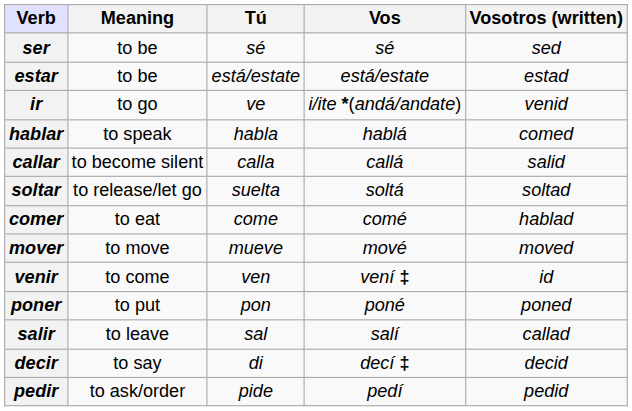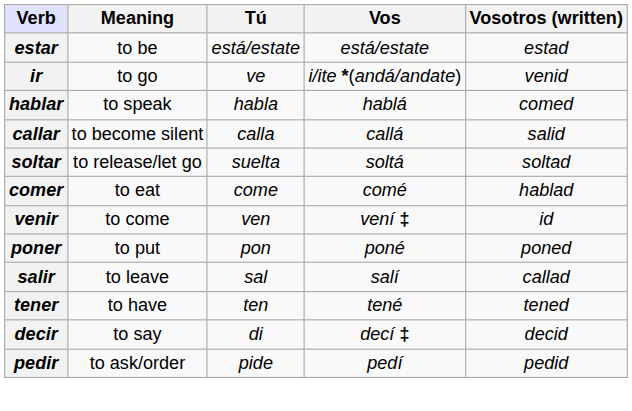- row: ser | to be | sé | sé | sed
- row: mover | to move | mueve | mové | moved
+ row: tener | to have | ten | tené | tened
